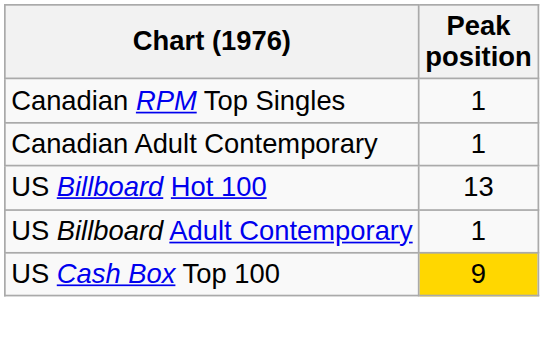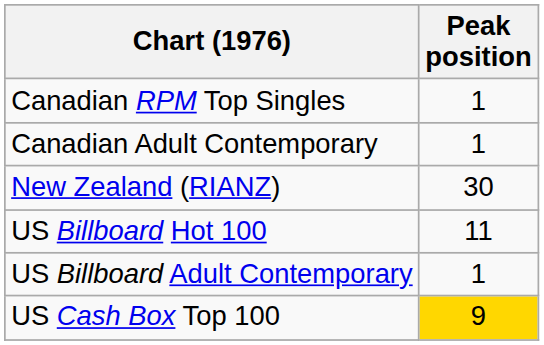+ row: New Zealand (RIANZ) | 30
US Billboard Hot 100 | Peak position: 13 -> 11
